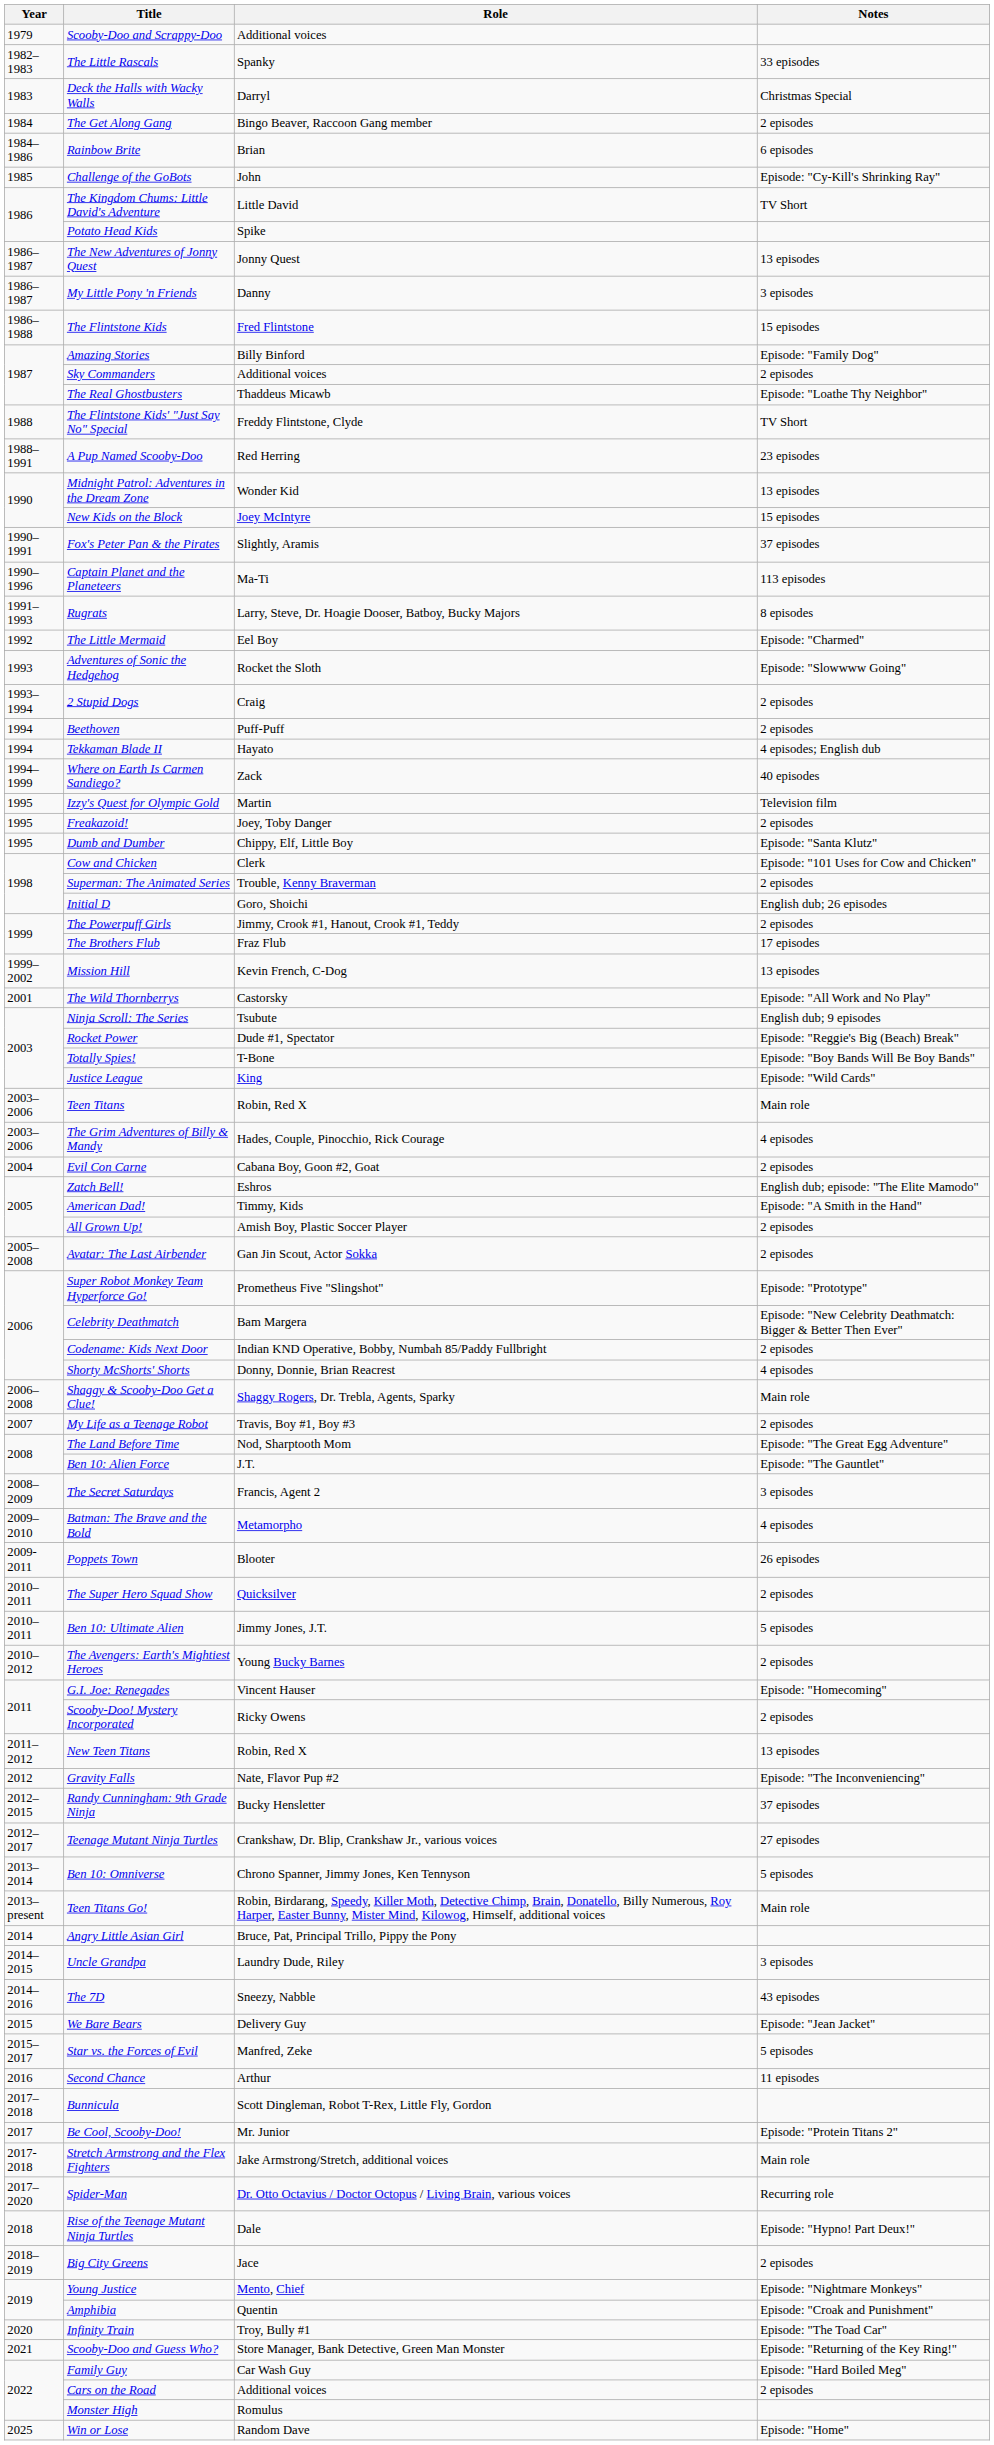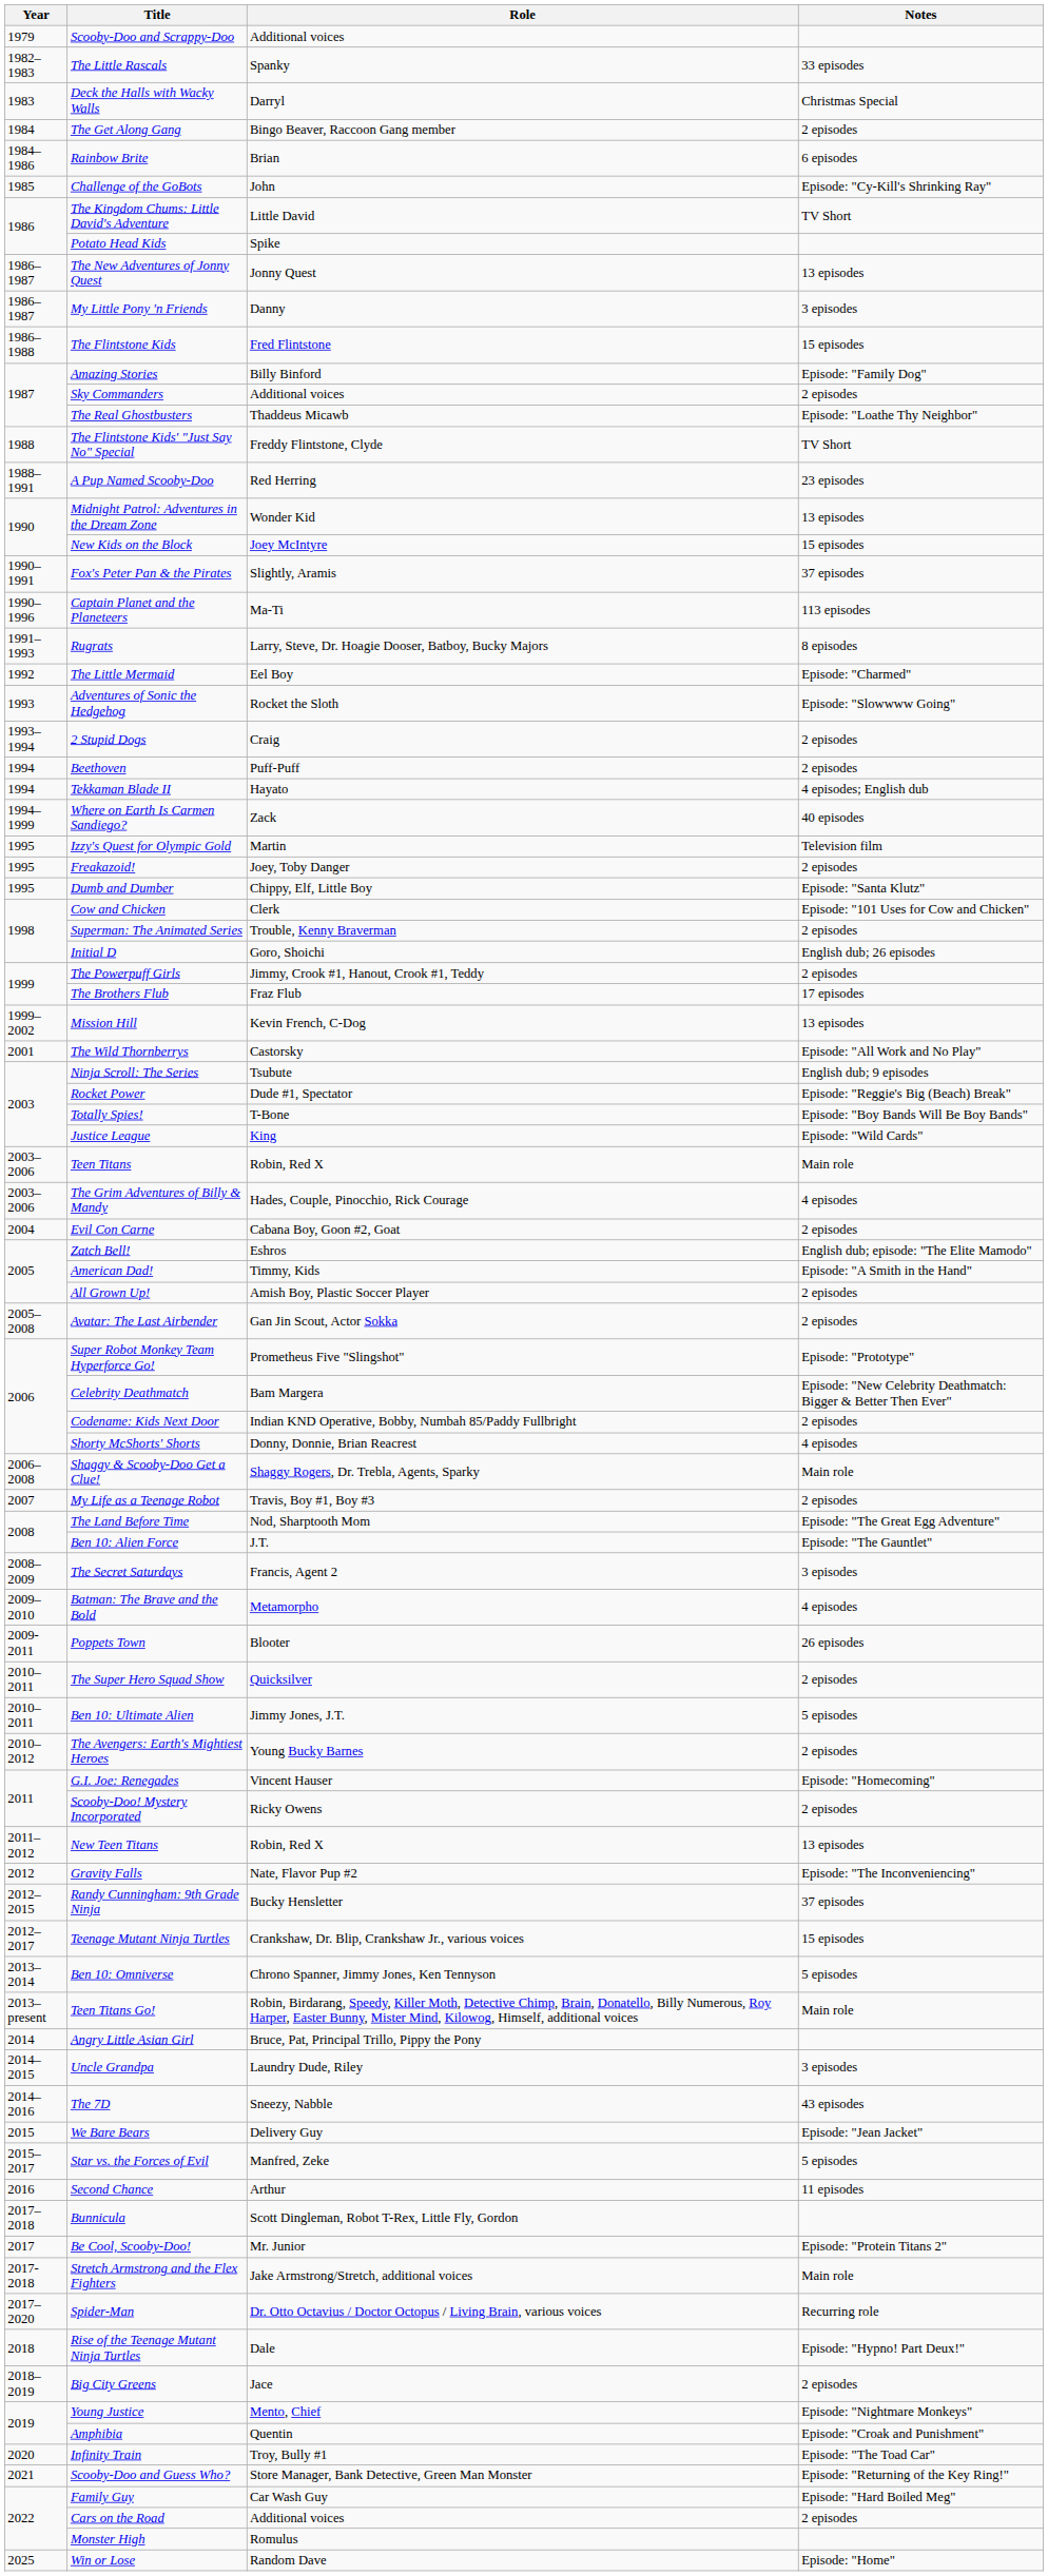Teenage Mutant Ninja Turtles | Notes: 27 episodes -> 15 episodes
